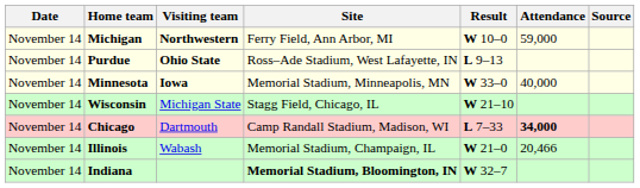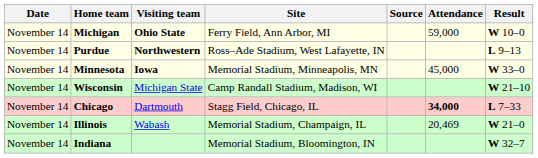columns swapped: Result <-> Source
Michigan | Visiting team: Northwestern -> Ohio State
Purdue | Visiting team: Ohio State -> Northwestern
Minnesota | Attendance: 40,000 -> 45,000
Wisconsin | Site: Stagg Field, Chicago, IL -> Camp Randall Stadium, Madison, WI
Chicago | Site: Camp Randall Stadium, Madison, WI -> Stagg Field, Chicago, IL
Illinois | Attendance: 20,466 -> 20,469
Indiana | Site: bold -> normal
